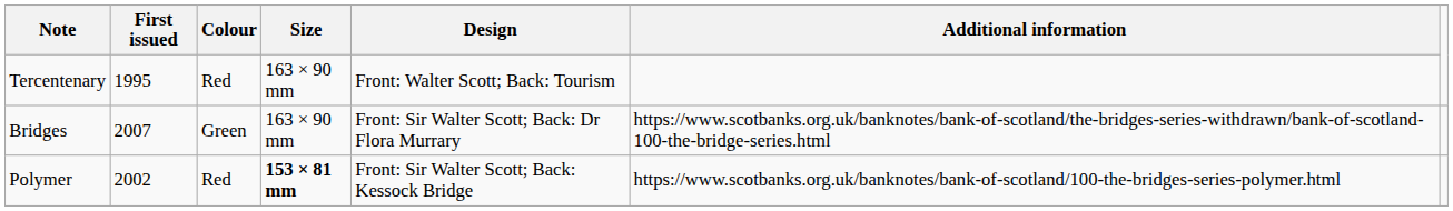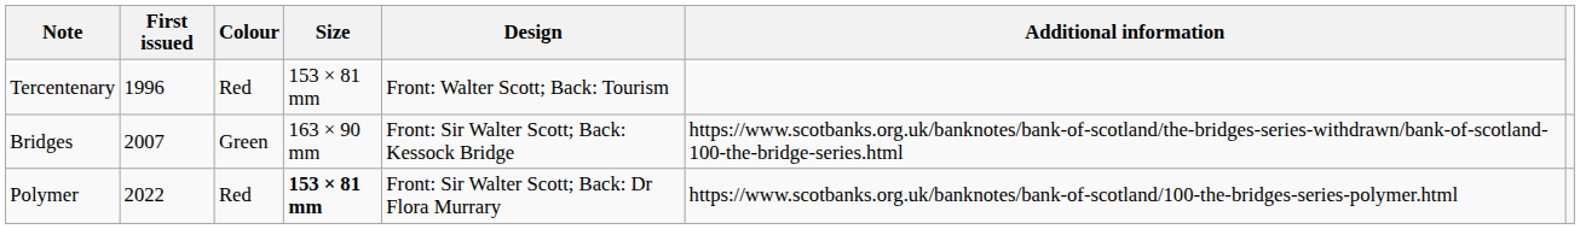Tercentenary | First issued: 1995 -> 1996
Tercentenary | Size: 163 × 90 mm -> 153 × 81 mm
Bridges | Design: Front: Sir Walter Scott; Back: Dr Flora Murrary -> Front: Sir Walter Scott; Back: Kessock Bridge
Polymer | First issued: 2002 -> 2022
Polymer | Design: Front: Sir Walter Scott; Back: Kessock Bridge -> Front: Sir Walter Scott; Back: Dr Flora Murrary
